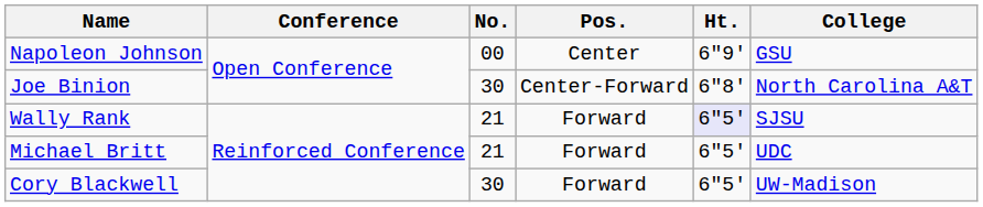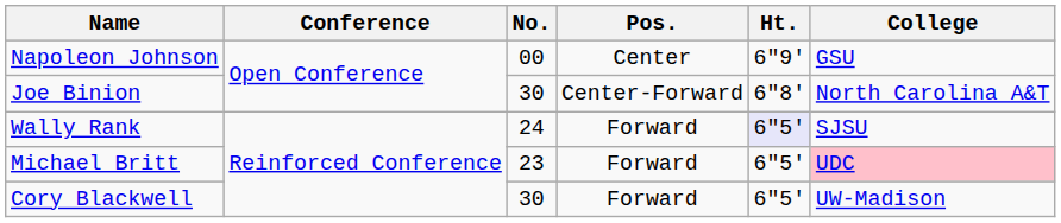Wally Rank | No.: 21 -> 24
Michael Britt | No.: 21 -> 23
Michael Britt | College: no background -> pink background
